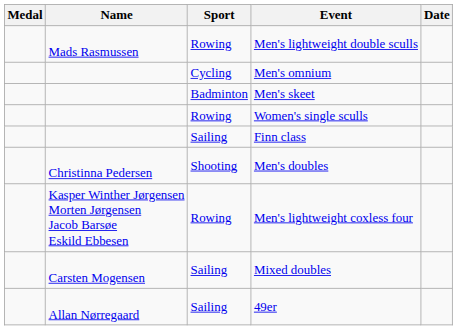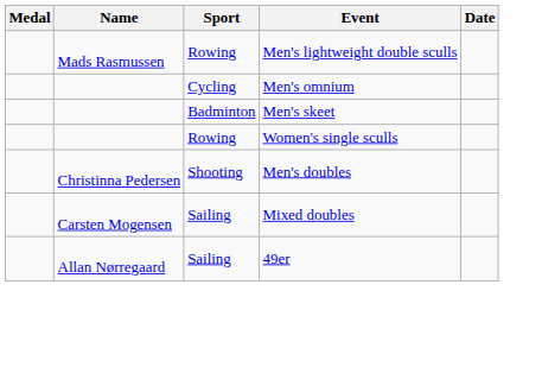- row: Sailing | Finn class
- row: Kasper Winther Jørgensen Morten Jørgensen Jacob Barsøe Eskild Ebbesen | Rowing | Men's lightweight coxless four
